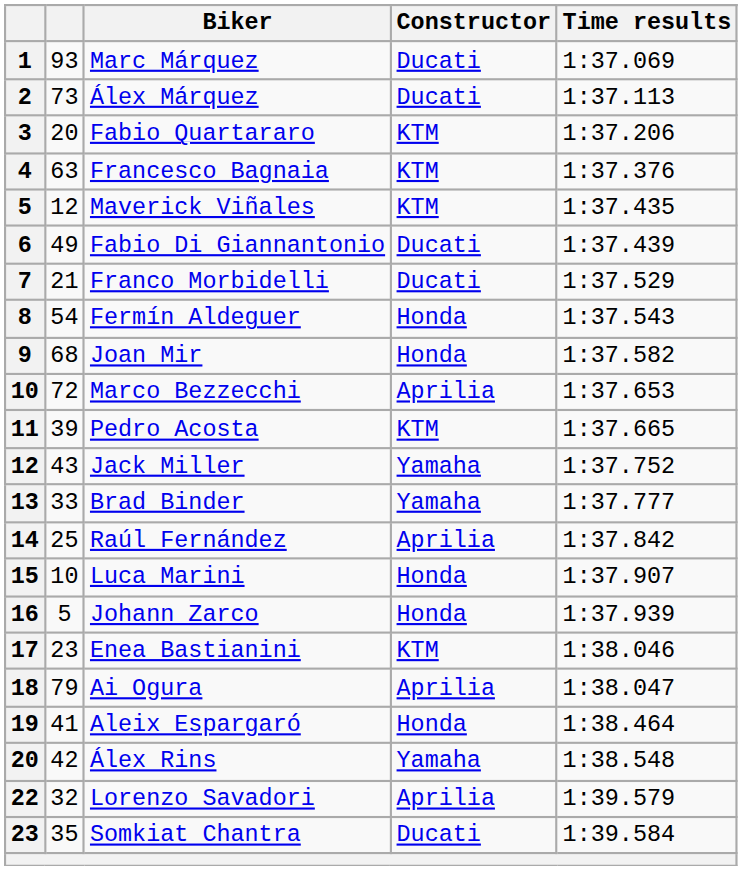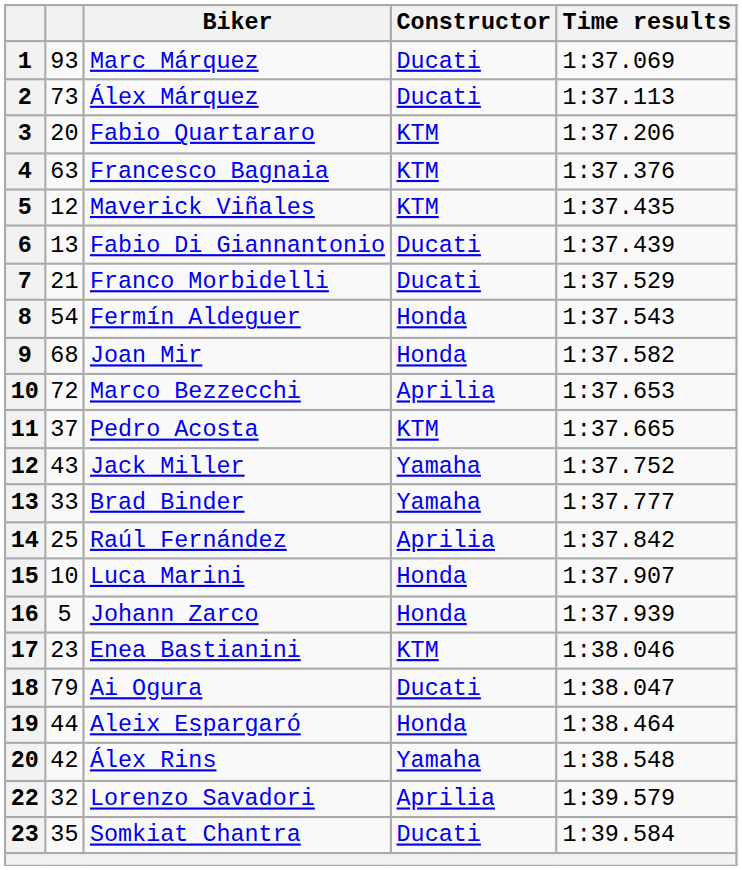Fabio Di Giannantonio | column 2: 49 -> 13
Pedro Acosta | column 2: 39 -> 37
Ai Ogura | Constructor: Aprilia -> Ducati
Aleix Espargaró | column 2: 41 -> 44
